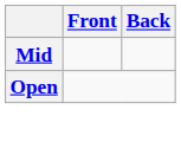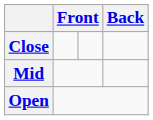+ row: Close
